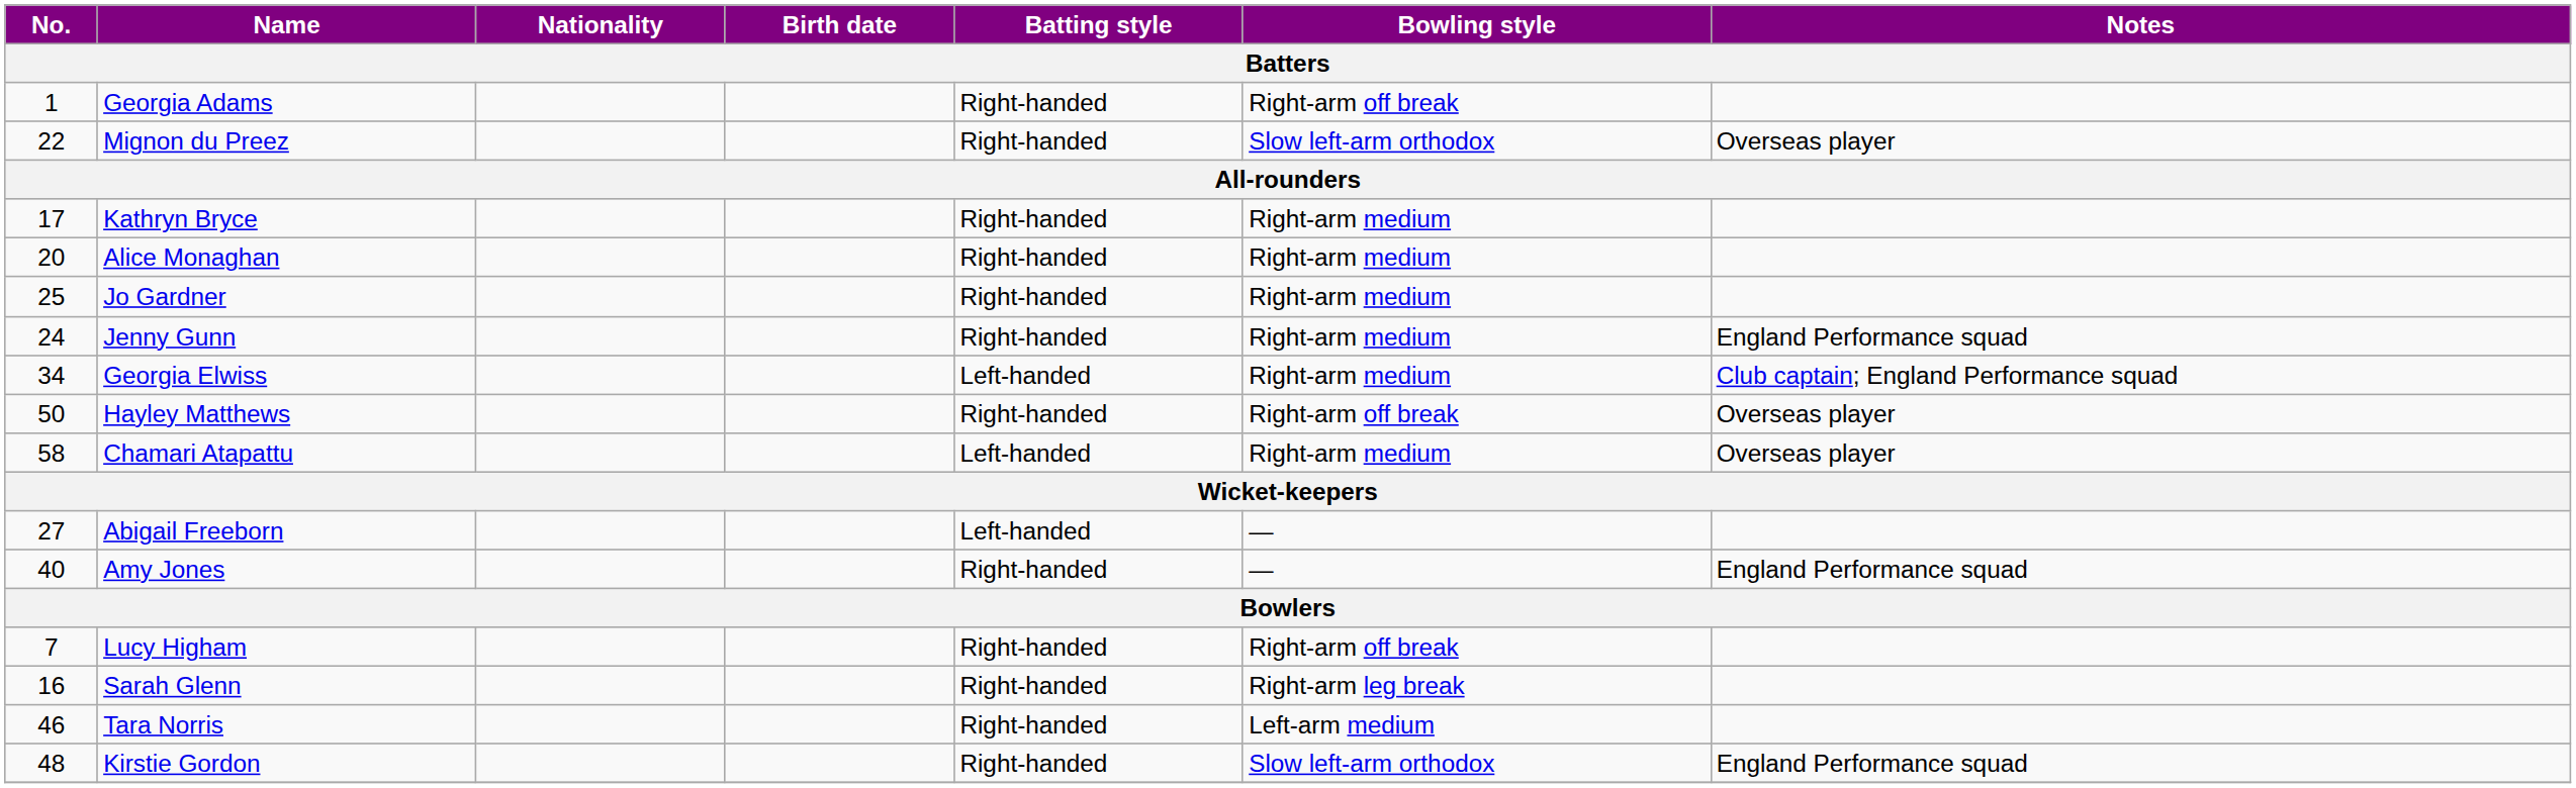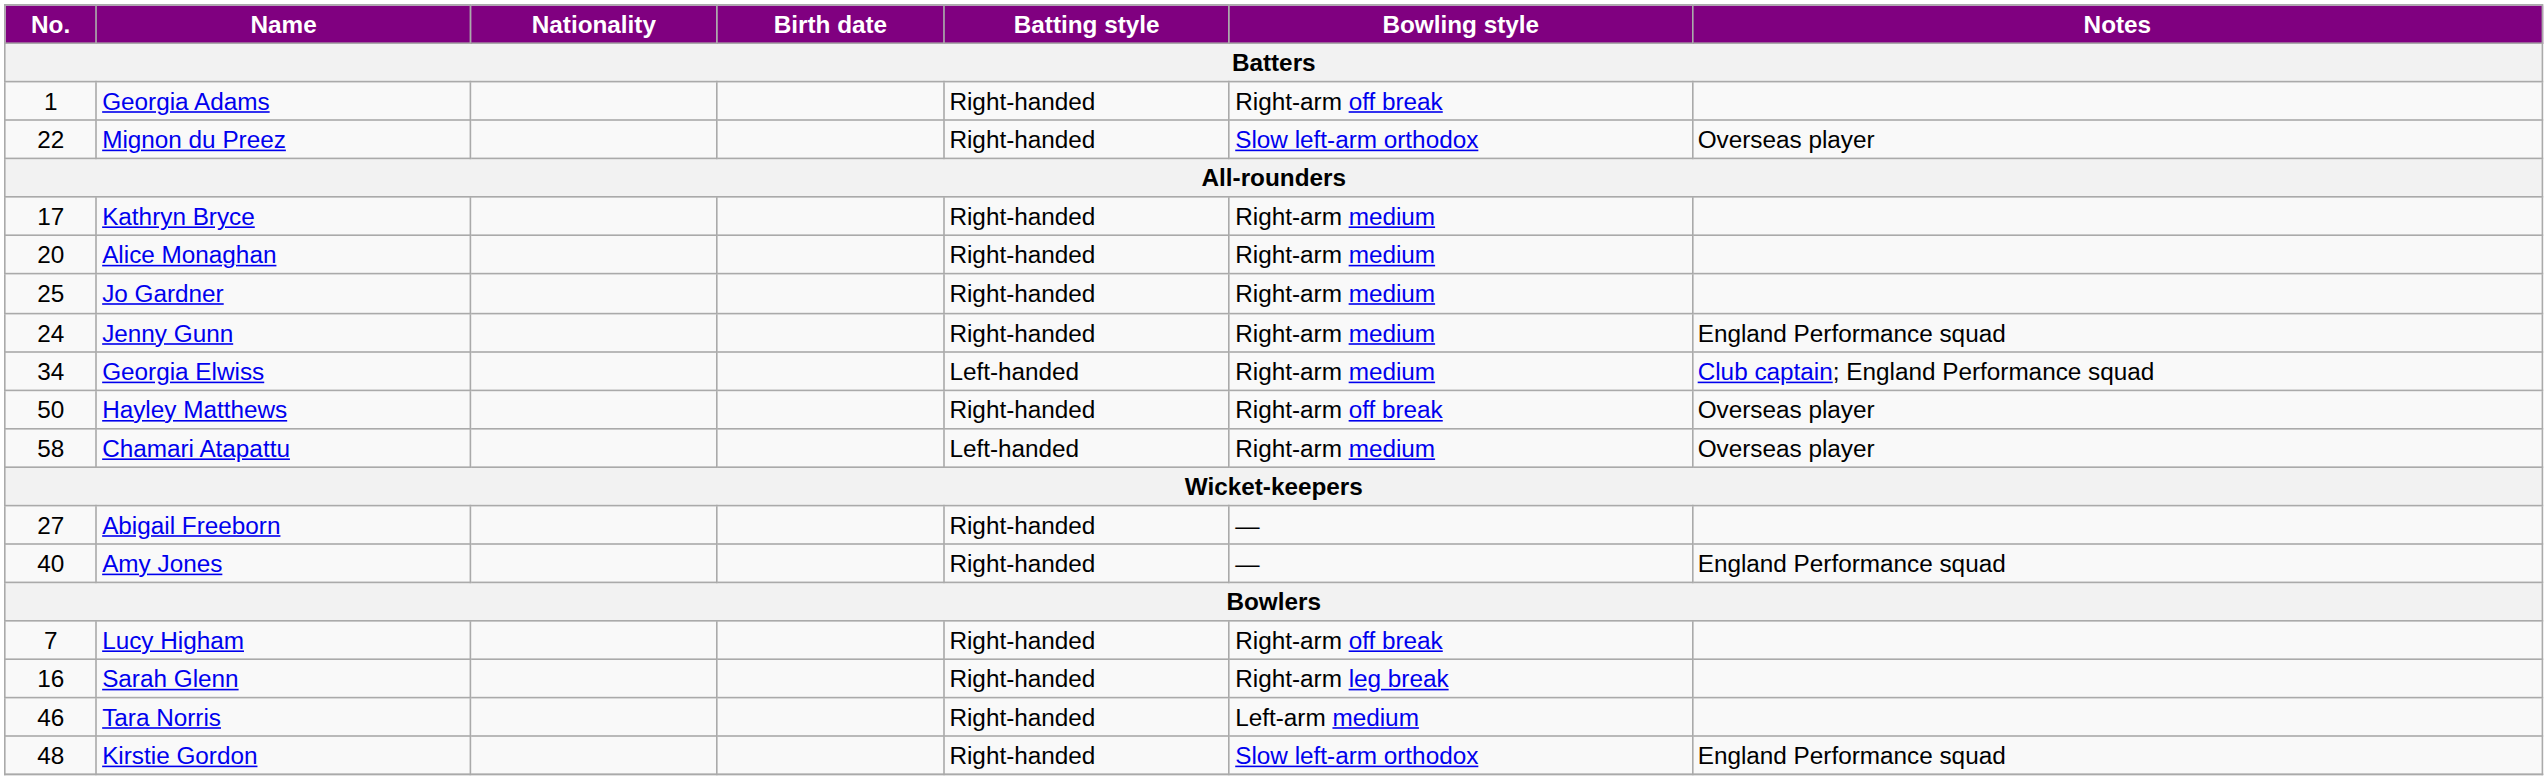Abigail Freeborn | Batting style: Left-handed -> Right-handed
